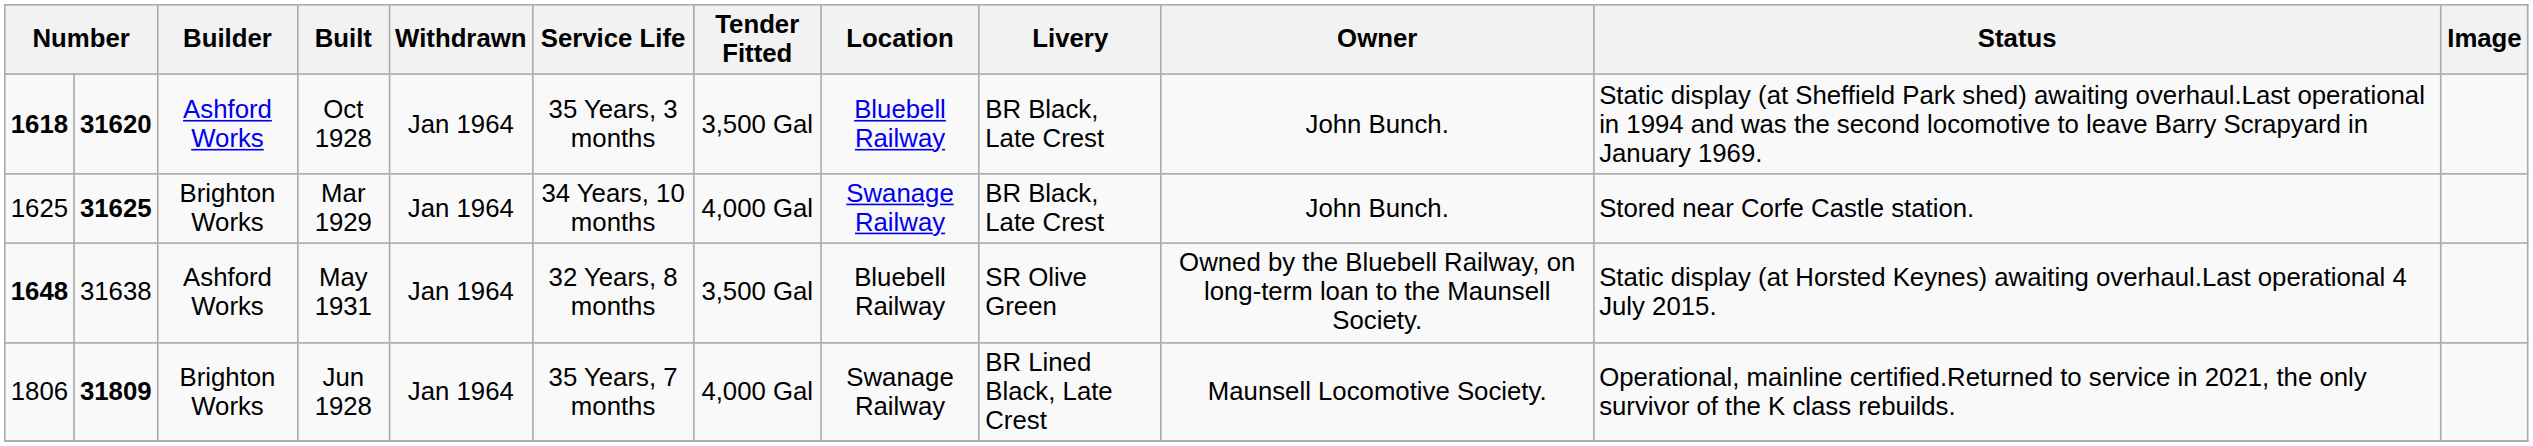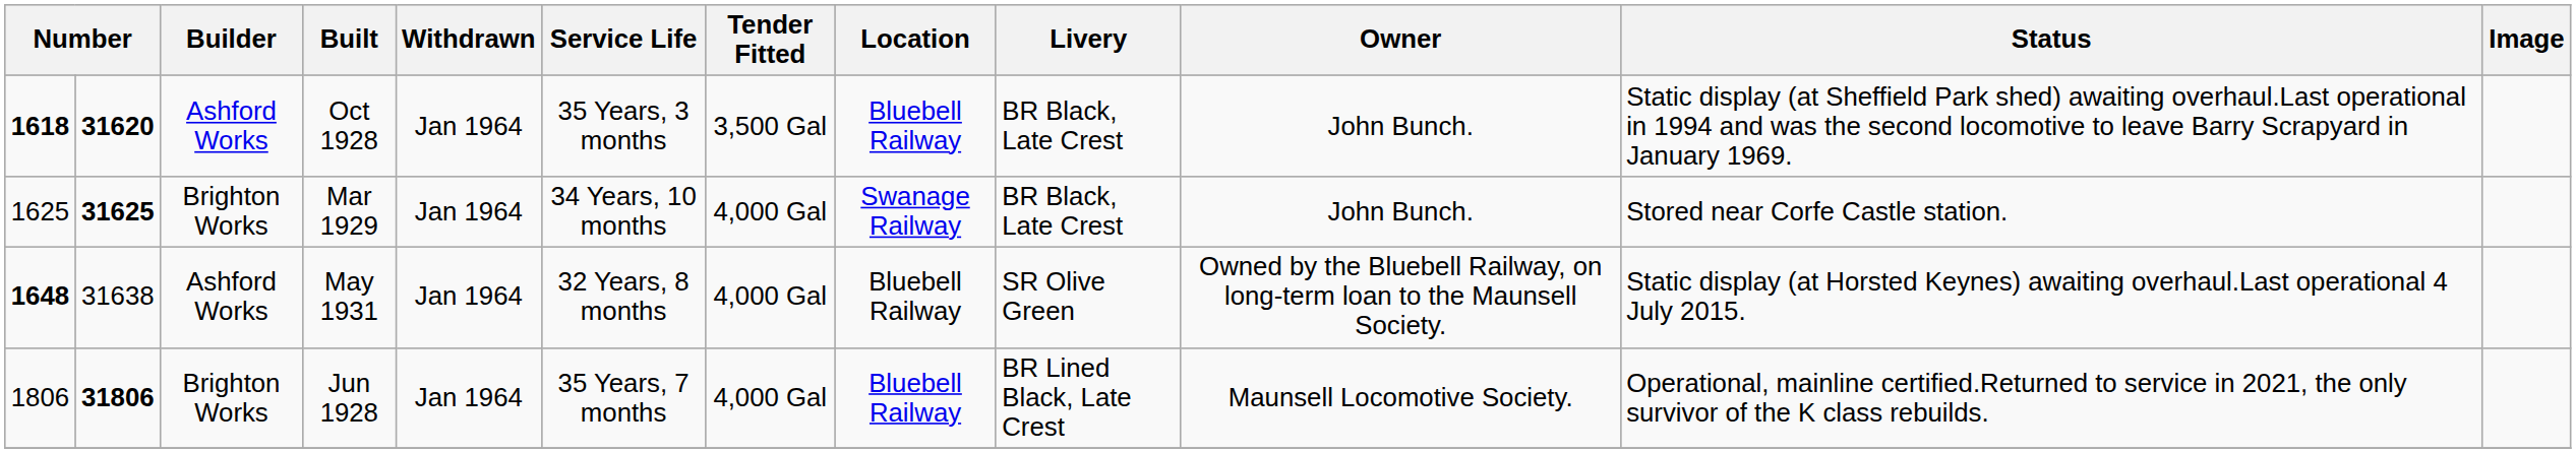May 1931 | Tender Fitted: 3,500 Gal -> 4,000 Gal
Jun 1928 | column 2: 31809 -> 31806
Jun 1928 | Location: Swanage Railway -> Bluebell Railway
